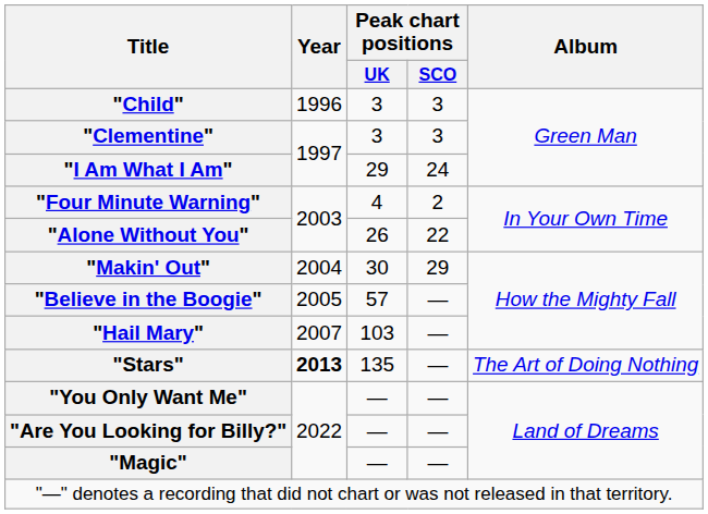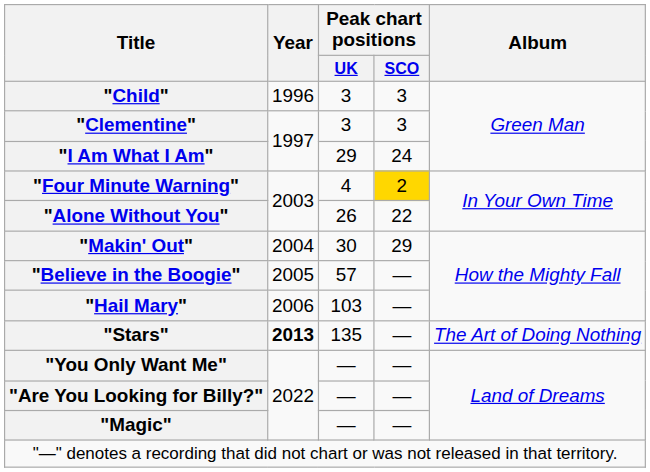"Four Minute Warning" | Peak chart positions / SCO: no background -> gold background
"Hail Mary" | Year: 2007 -> 2006
